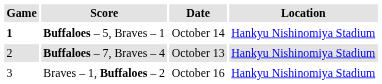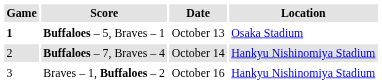Buffaloes – 5, Braves – 1 | Date: October 14 -> October 13
Buffaloes – 5, Braves – 1 | Location: Hankyu Nishinomiya Stadium -> Osaka Stadium
Buffaloes – 7, Braves – 4 | Date: October 13 -> October 14
